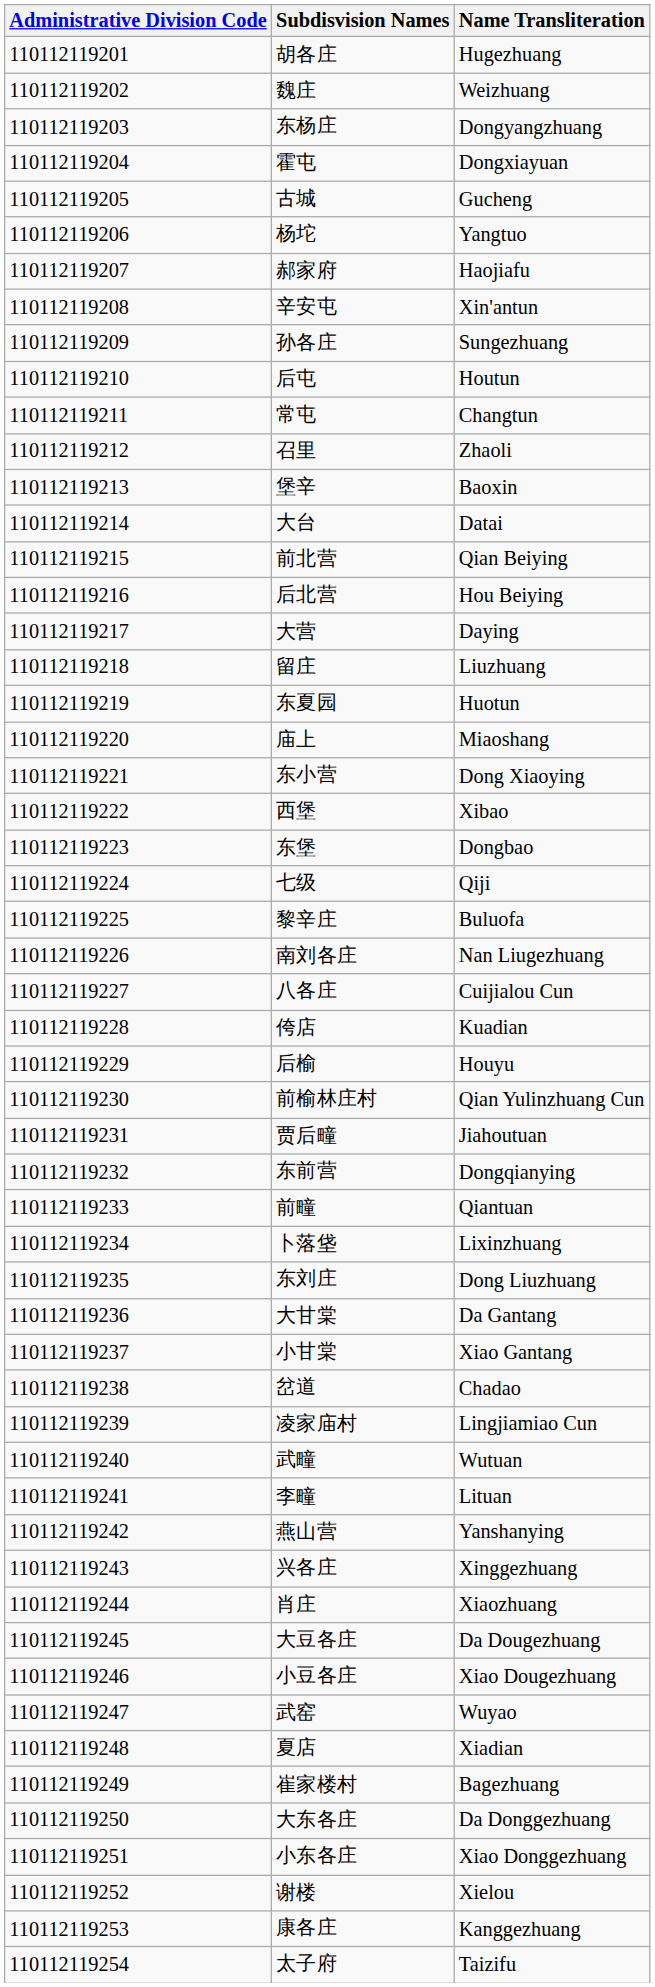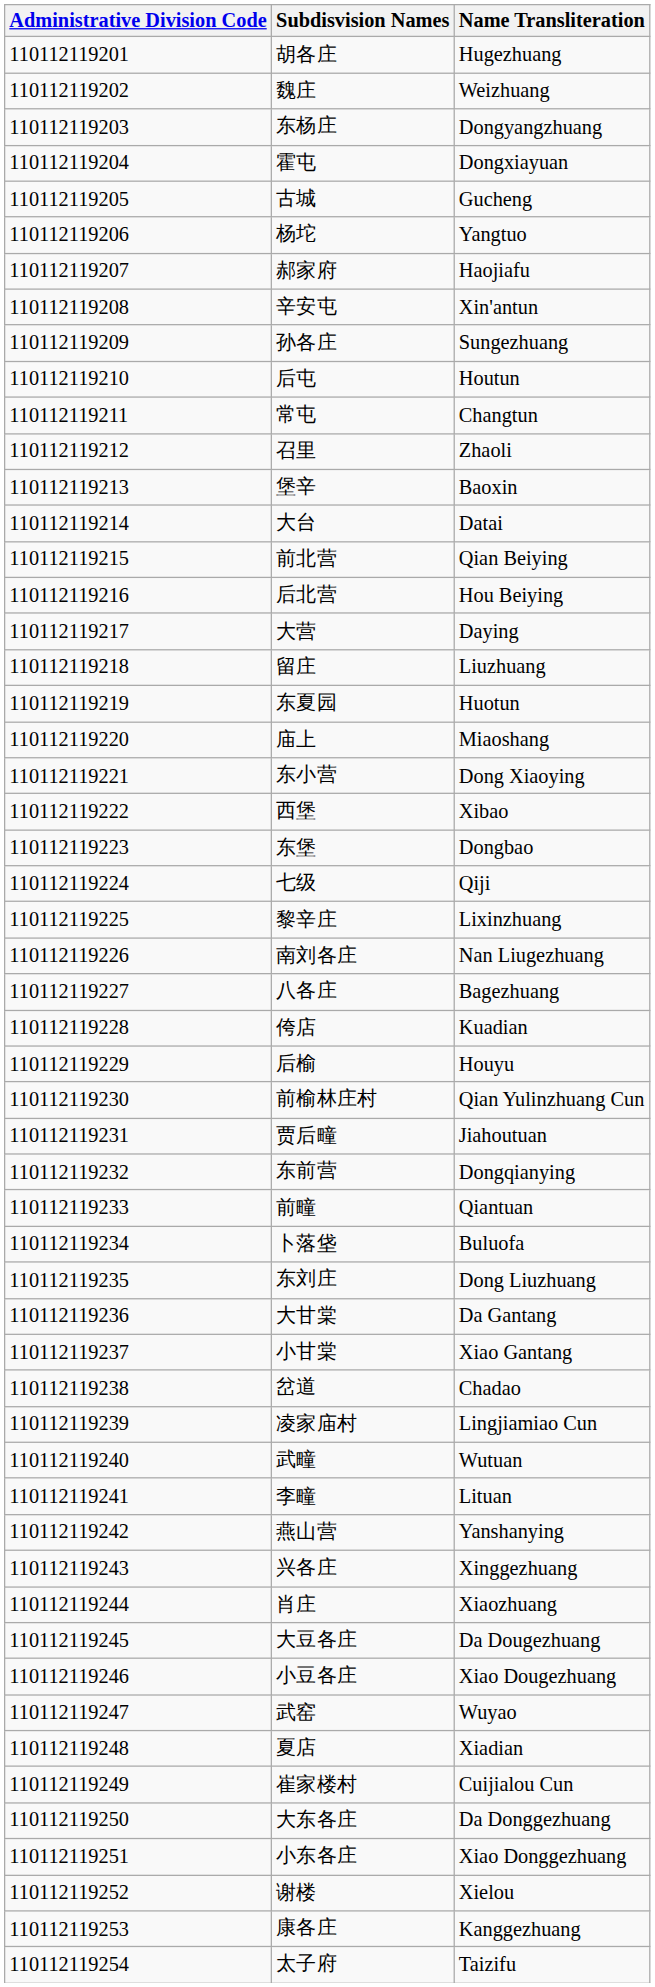黎辛庄 | Name Transliteration: Buluofa -> Lixinzhuang
八各庄 | Name Transliteration: Cuijialou Cun -> Bagezhuang
卜落垡 | Name Transliteration: Lixinzhuang -> Buluofa
崔家楼村 | Name Transliteration: Bagezhuang -> Cuijialou Cun
